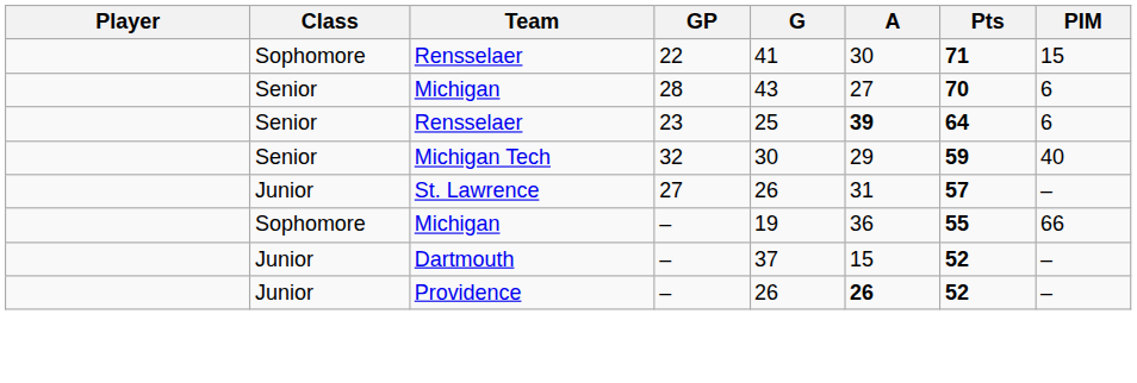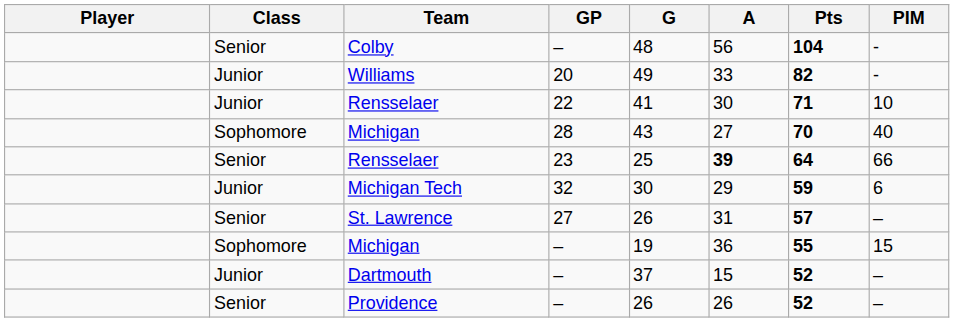+ row: Senior | Colby | – | 48 | 56 | 104 | -
+ row: Junior | Williams | 20 | 49 | 33 | 82 | -
Rensselaer / 22 | Class: Sophomore -> Junior
Rensselaer / 22 | PIM: 15 -> 10
Michigan / 28 | Class: Senior -> Sophomore
Michigan / 28 | PIM: 6 -> 40
Rensselaer / 23 | PIM: 6 -> 66
Michigan Tech | Class: Senior -> Junior
Michigan Tech | PIM: 40 -> 6
St. Lawrence | Class: Junior -> Senior
Michigan / – | PIM: 66 -> 15
Providence | Class: Junior -> Senior
Providence | A: bold -> normal
